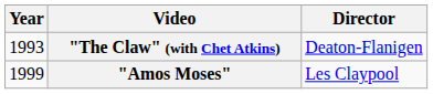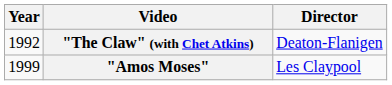"The Claw" (with Chet Atkins) | Year: 1993 -> 1992
